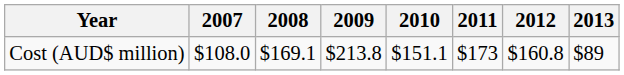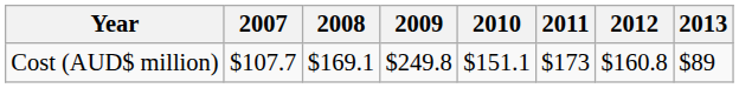Cost (AUD$ million) | 2007: $108.0 -> $107.7
Cost (AUD$ million) | 2009: $213.8 -> $249.8
